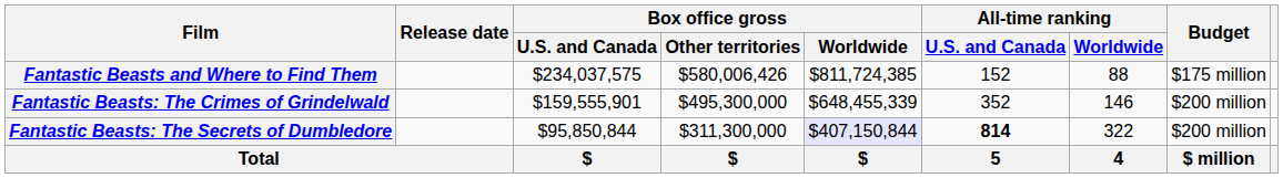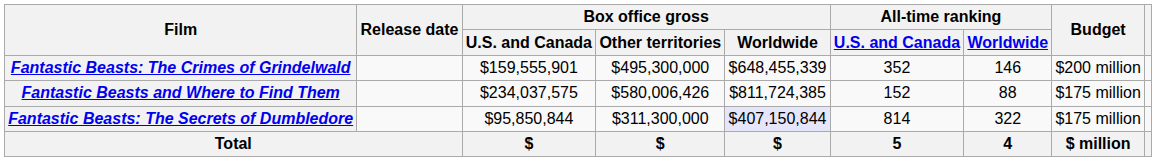rows swapped: Fantastic Beasts and Where to Find Them <-> Fantastic Beasts: The Crimes of Grindelwald
Fantastic Beasts: The Secrets of Dumbledore | All-time ranking / U.S. and Canada: bold -> normal
Fantastic Beasts: The Secrets of Dumbledore | Budget: $200 million -> $175 million
